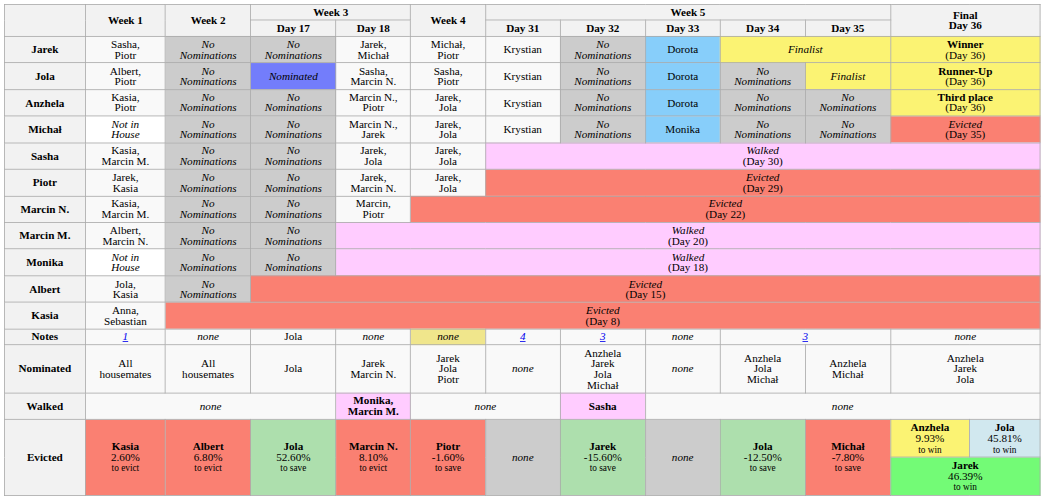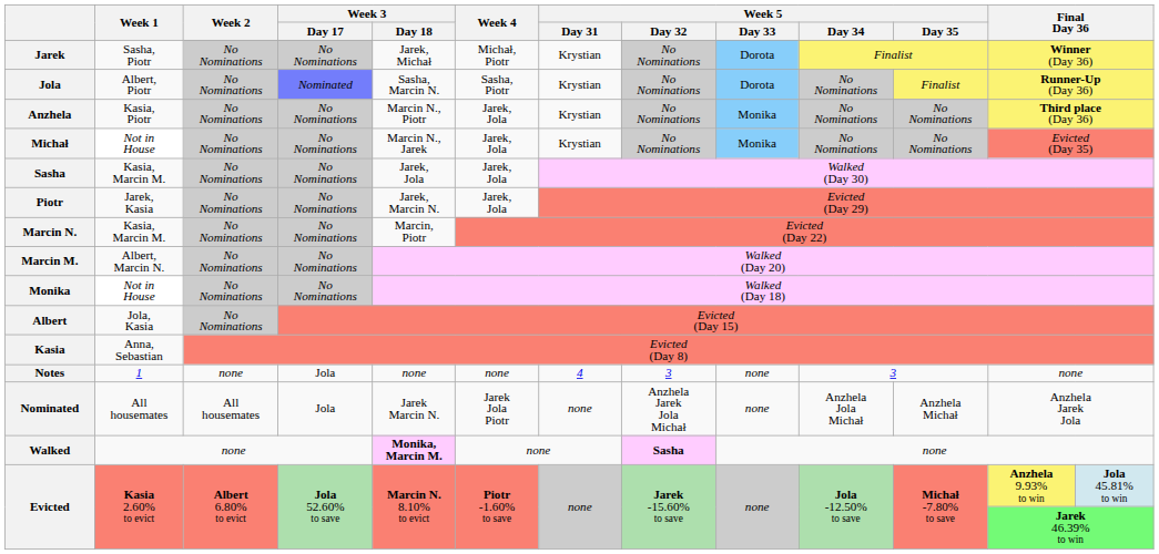Anzhela | Week 5 / Day 33: Dorota -> Monika
Notes | Week 4: khaki background -> no background
